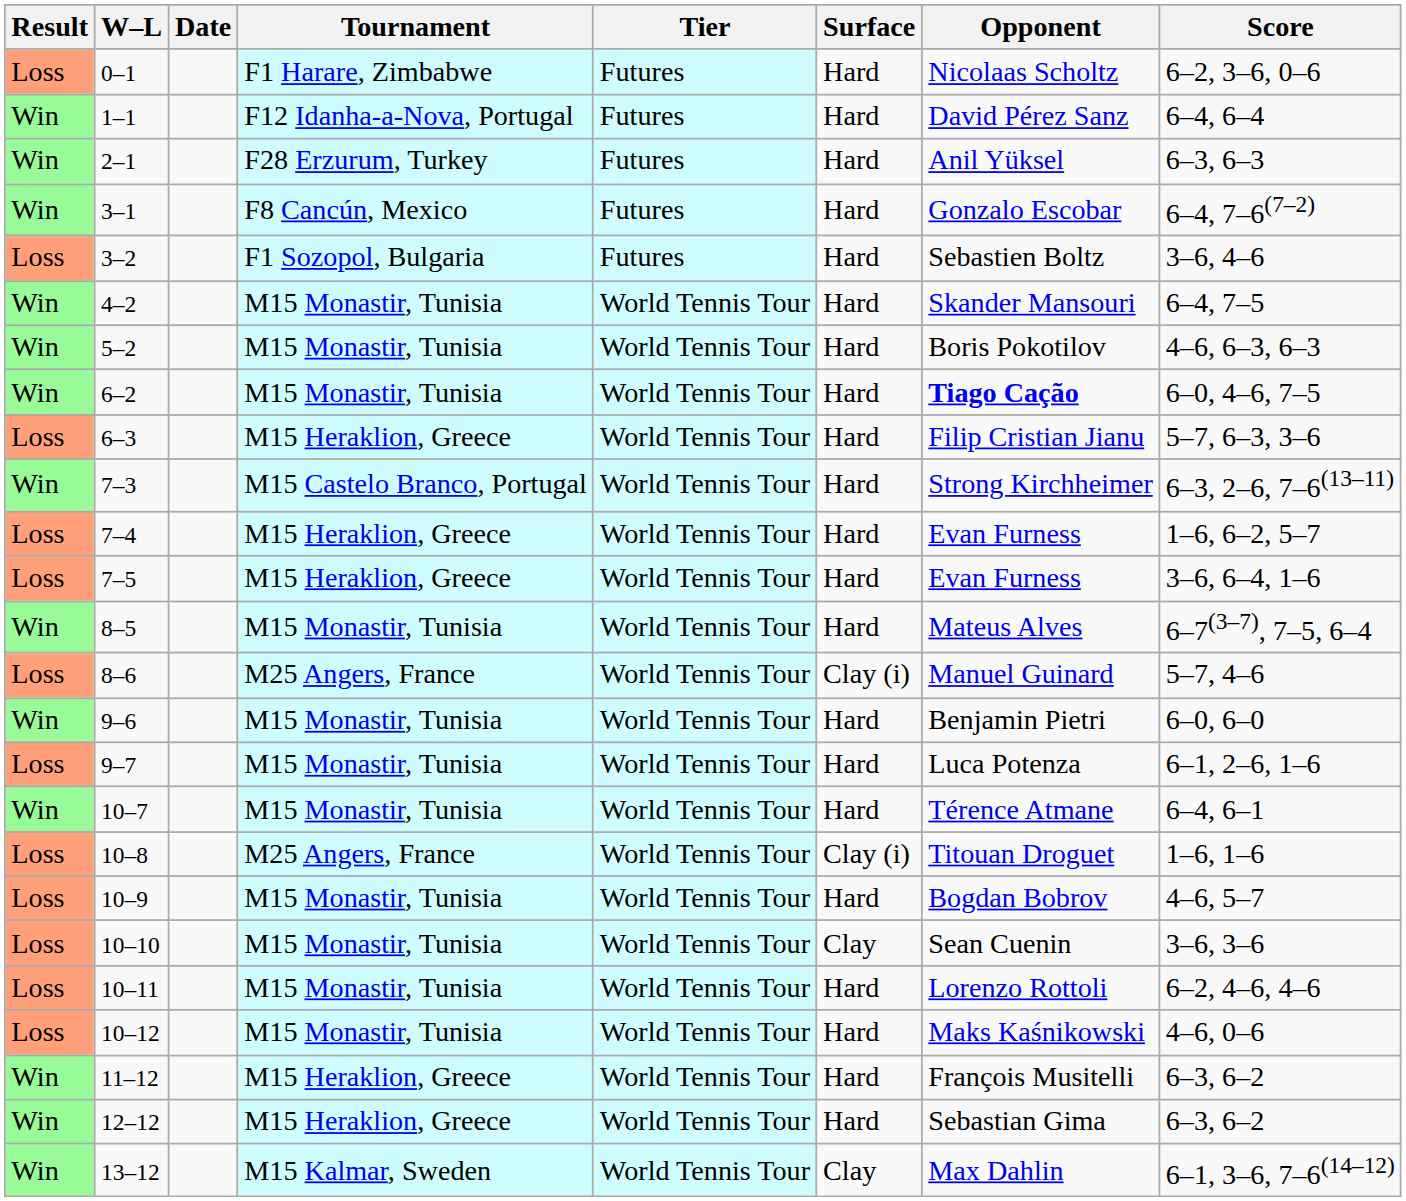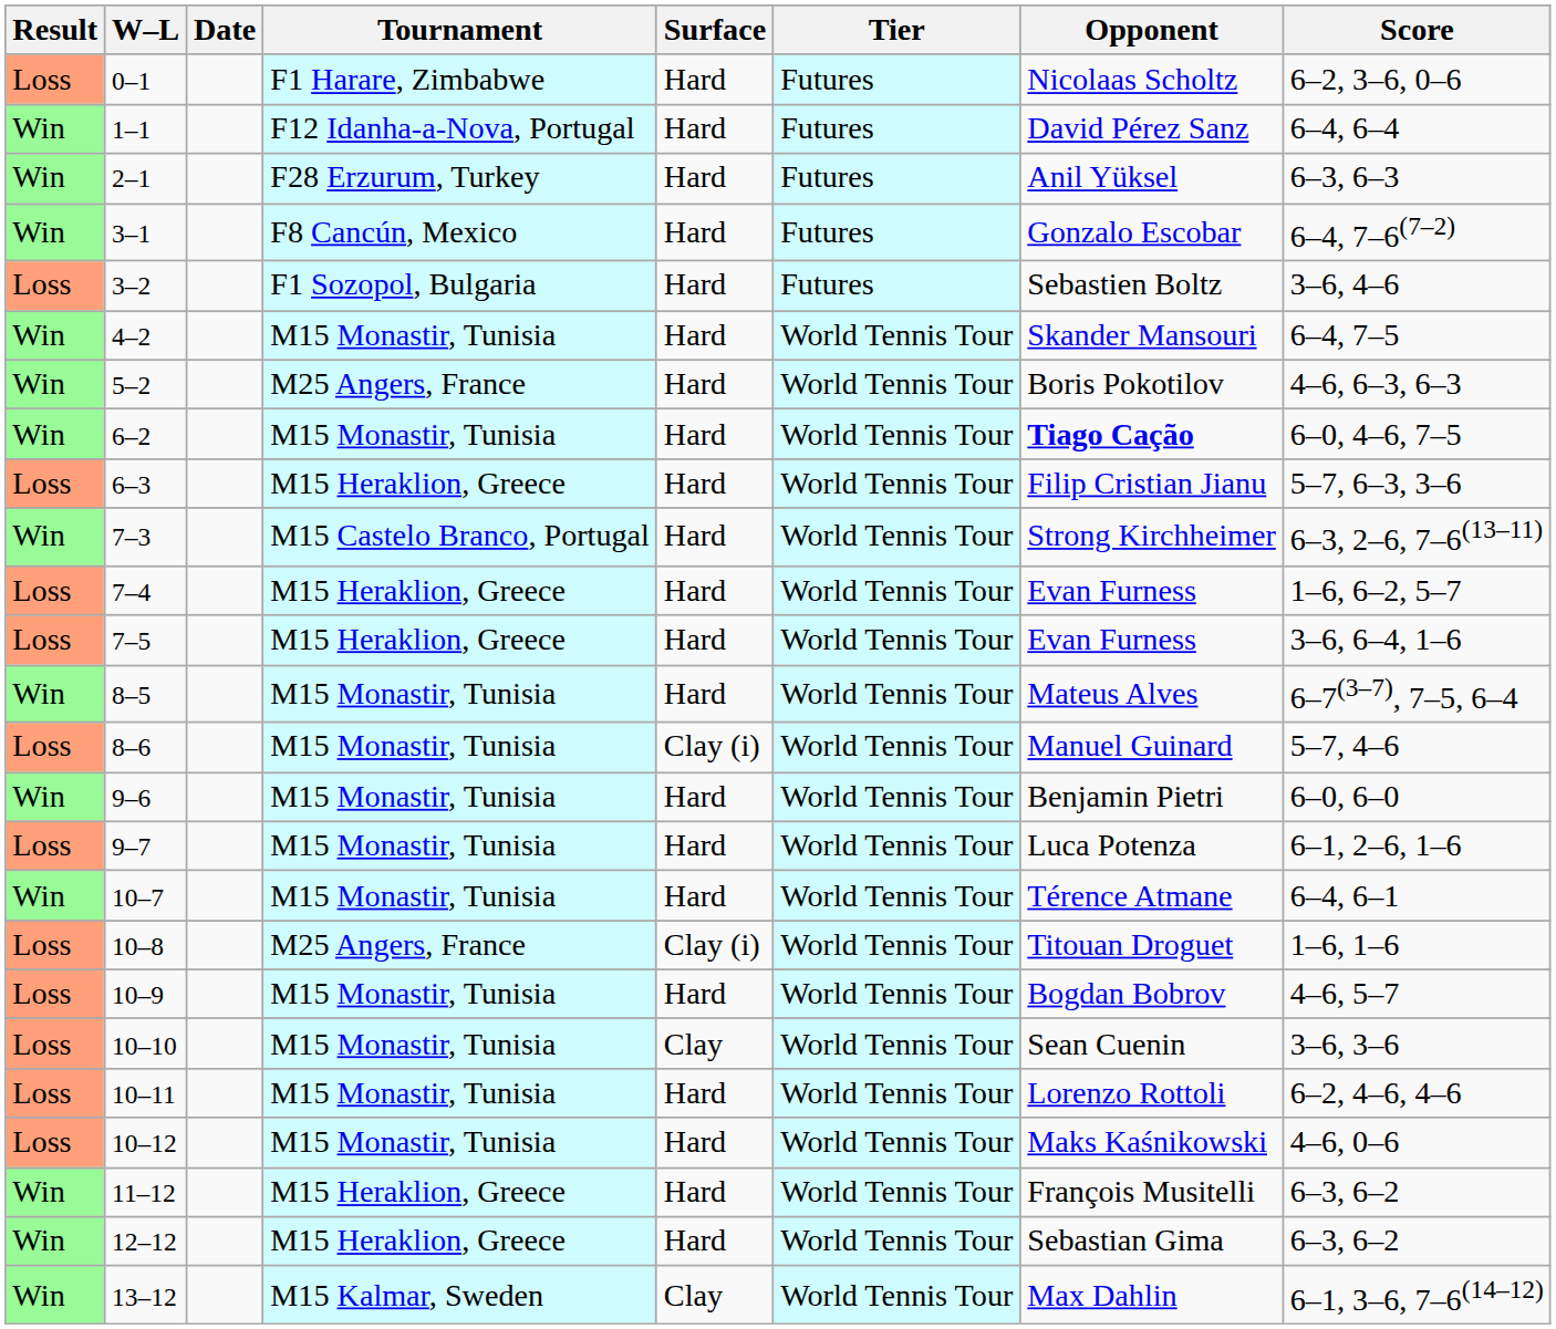columns swapped: Tier <-> Surface
5–2 | Tournament: M15 Monastir, Tunisia -> M25 Angers, France
8–6 | Tournament: M25 Angers, France -> M15 Monastir, Tunisia
